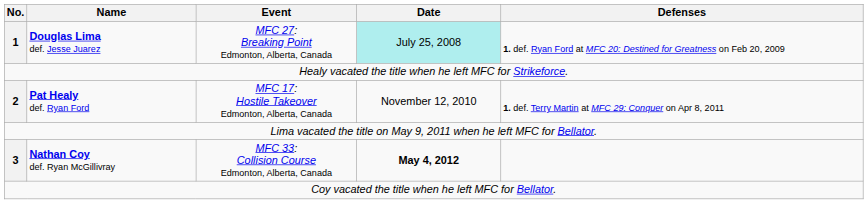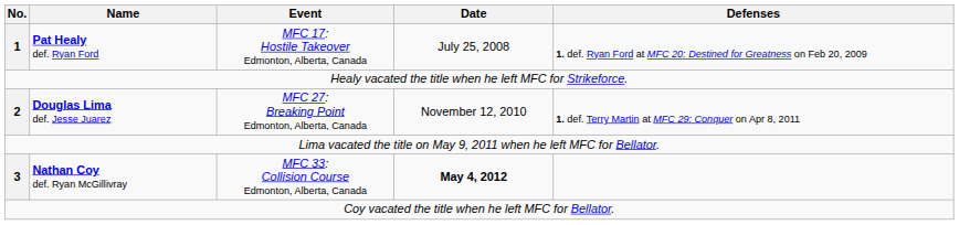1 | Name: Douglas Lima def. Jesse Juarez -> Pat Healy def. Ryan Ford
1 | Event: MFC 27: Breaking Point Edmonton, Alberta, Canada -> MFC 17: Hostile Takeover Edmonton, Alberta, Canada
1 | Date: paleturquoise background -> no background
2 | Name: Pat Healy def. Ryan Ford -> Douglas Lima def. Jesse Juarez
2 | Event: MFC 17: Hostile Takeover Edmonton, Alberta, Canada -> MFC 27: Breaking Point Edmonton, Alberta, Canada
